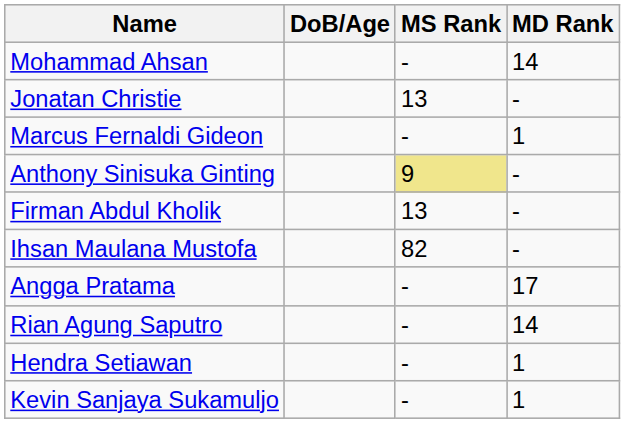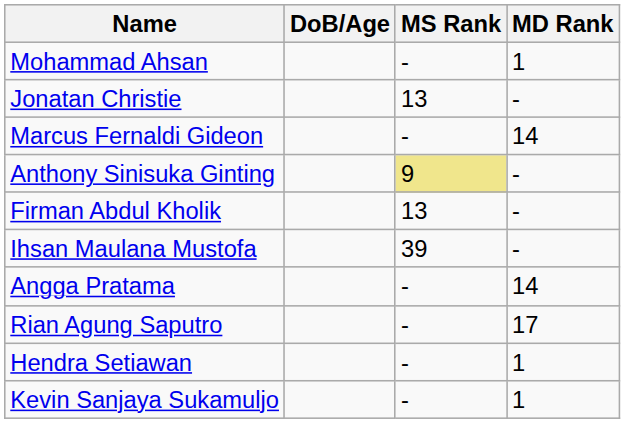Mohammad Ahsan | MD Rank: 14 -> 1
Marcus Fernaldi Gideon | MD Rank: 1 -> 14
Ihsan Maulana Mustofa | MS Rank: 82 -> 39
Angga Pratama | MD Rank: 17 -> 14
Rian Agung Saputro | MD Rank: 14 -> 17
